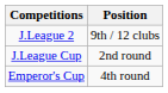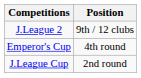rows swapped: Emperor's Cup <-> J.League Cup
